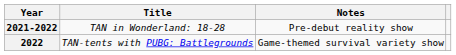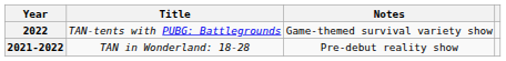rows swapped: 2021-2022 <-> 2022
